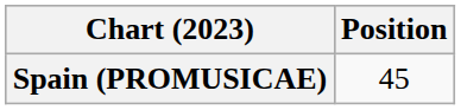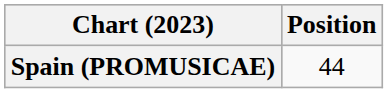Spain (PROMUSICAE) | Position: 45 -> 44
